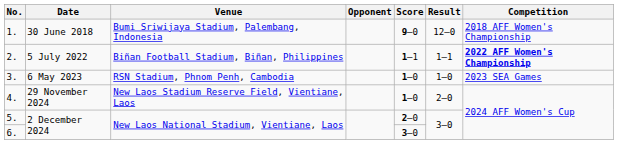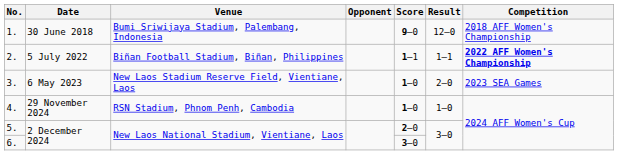3. | Venue: RSN Stadium, Phnom Penh, Cambodia -> New Laos Stadium Reserve Field, Vientiane, Laos
3. | Result: 1–0 -> 2–0
4. | Venue: New Laos Stadium Reserve Field, Vientiane, Laos -> RSN Stadium, Phnom Penh, Cambodia
4. | Result: 2–0 -> 1–0
